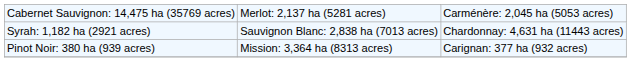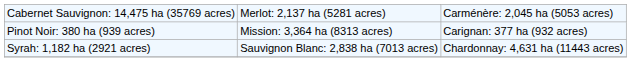rows swapped: Syrah: 1,182 ha (2921 acres) <-> Pinot Noir: 380 ha (939 acres)
